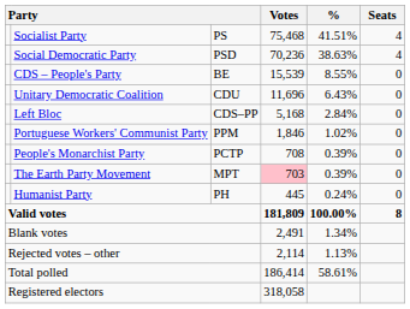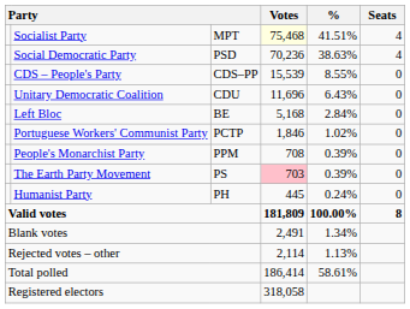Socialist Party | column 3: PS -> MPT
Socialist Party | Votes: no background -> lightyellow background
CDS – People's Party | column 3: BE -> CDS–PP
Left Bloc | column 3: CDS–PP -> BE
Portuguese Workers' Communist Party | column 3: PPM -> PCTP
People's Monarchist Party | column 3: PCTP -> PPM
The Earth Party Movement | column 3: MPT -> PS
